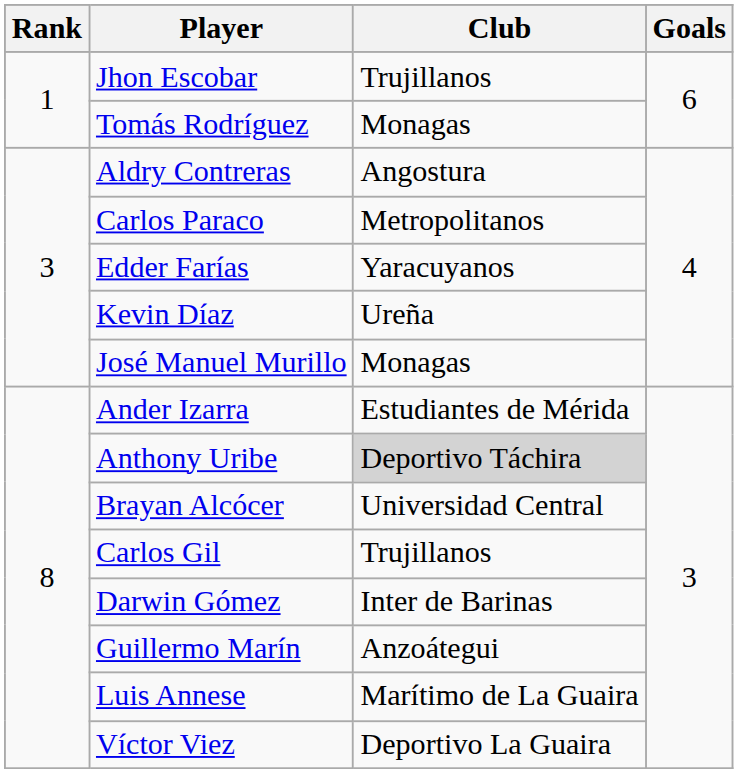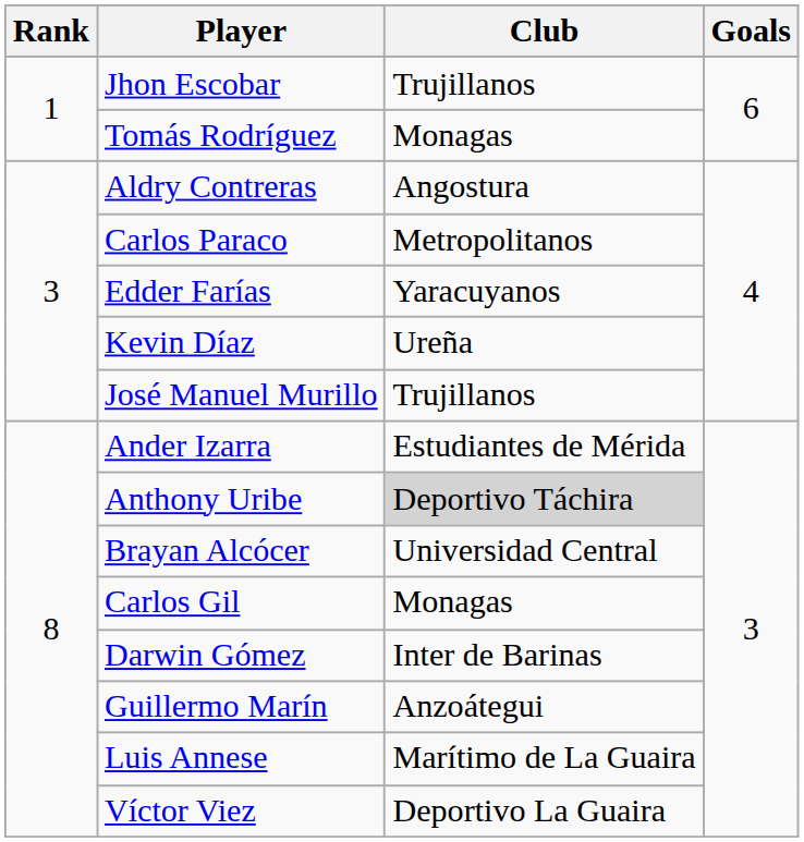José Manuel Murillo | Club: Monagas -> Trujillanos
Carlos Gil | Club: Trujillanos -> Monagas
